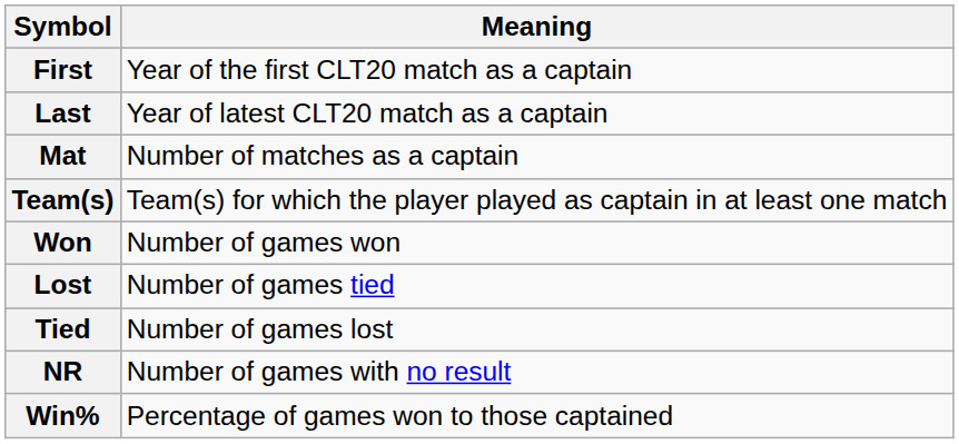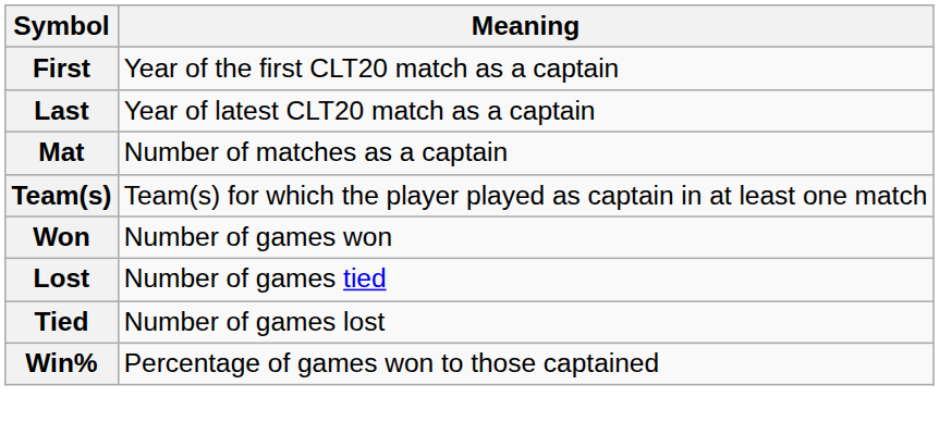- row: NR | Number of games with no result
